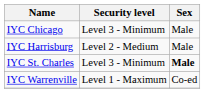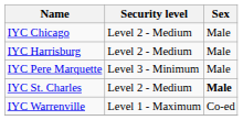IYC Chicago | Security level: Level 3 - Minimum -> Level 2 - Medium
+ row: IYC Pere Marquette | Level 3 - Minimum | Male
IYC St. Charles | Security level: Level 3 - Minimum -> Level 2 - Medium
